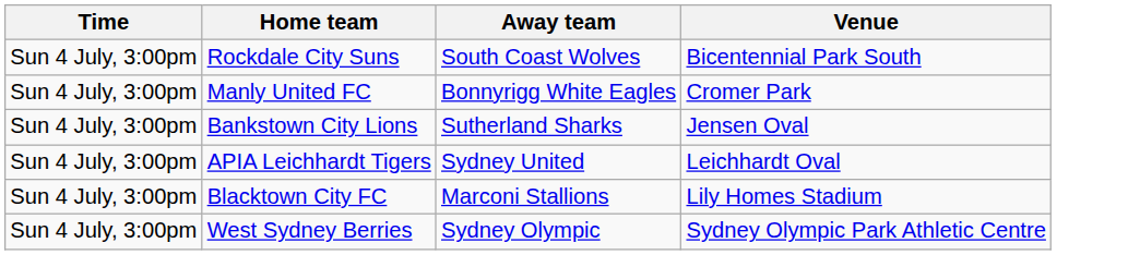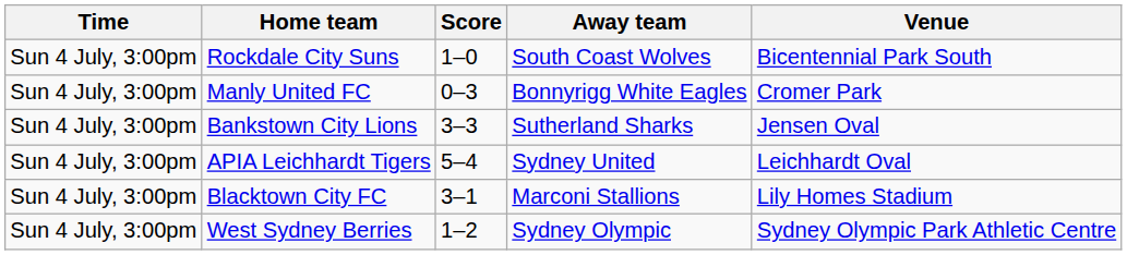+ column: Score | 1–0 | 0–3 | 3–3 | 5–4 | 3–1 | 1–2
